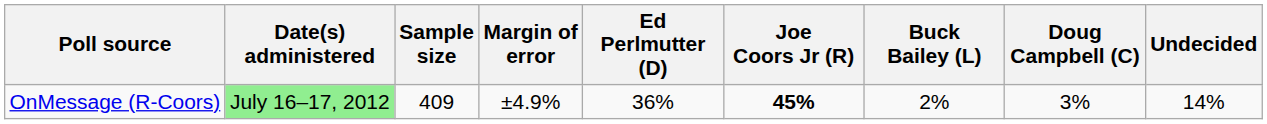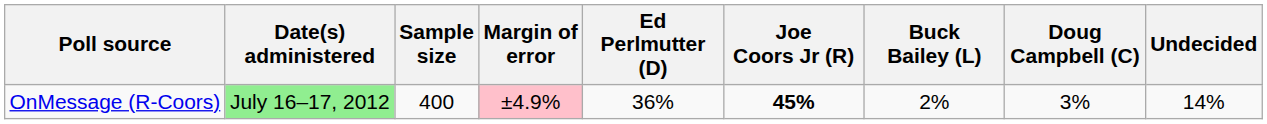OnMessage (R-Coors) | Sample size: 409 -> 400
OnMessage (R-Coors) | Margin of error: no background -> pink background
